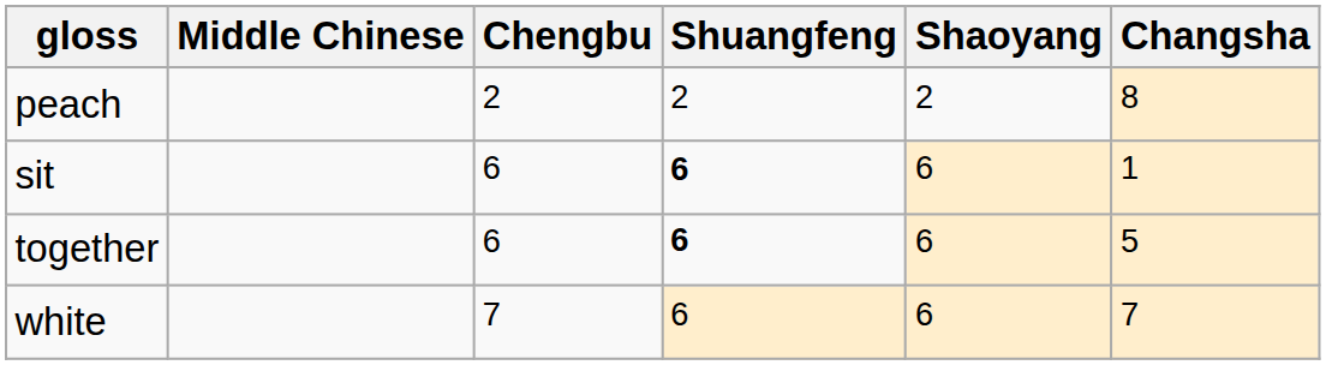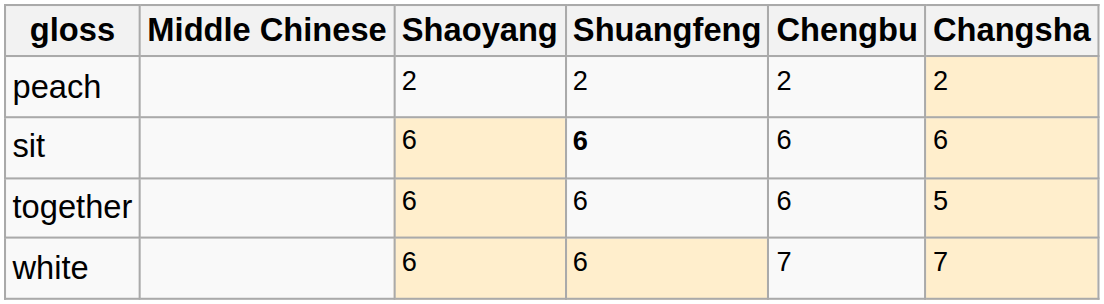columns swapped: Chengbu <-> Shaoyang
peach | Changsha: 8 -> 2
sit | Changsha: 1 -> 6
together | Shuangfeng: bold -> normal
